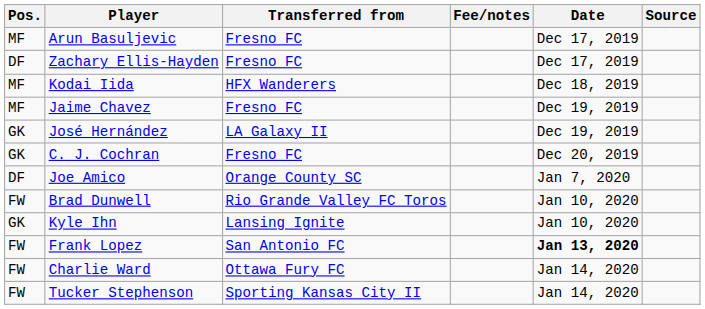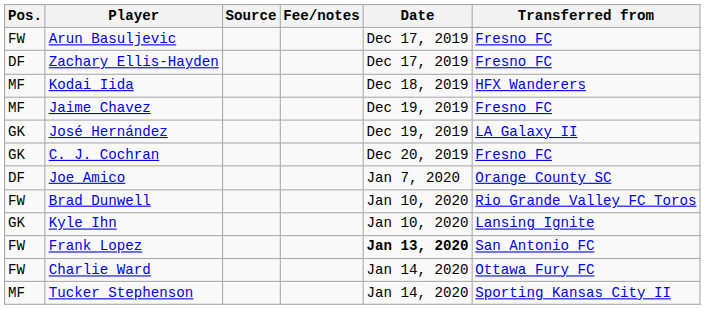columns swapped: Transferred from <-> Source
Arun Basuljevic | Pos.: MF -> FW
Tucker Stephenson | Pos.: FW -> MF
